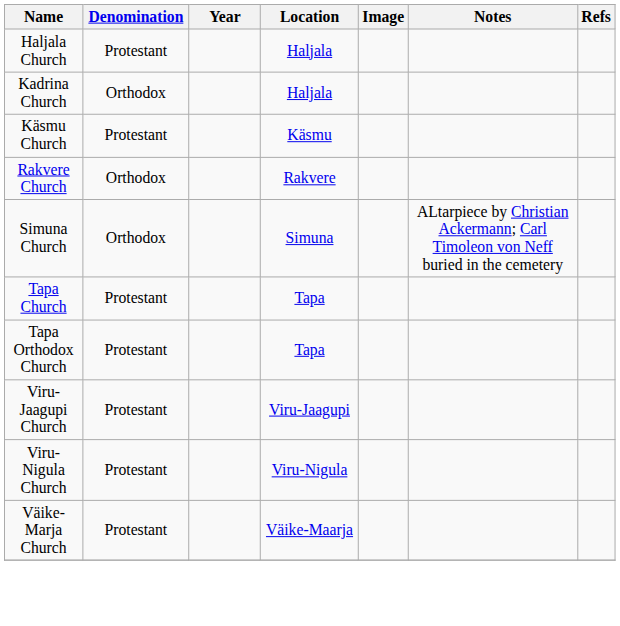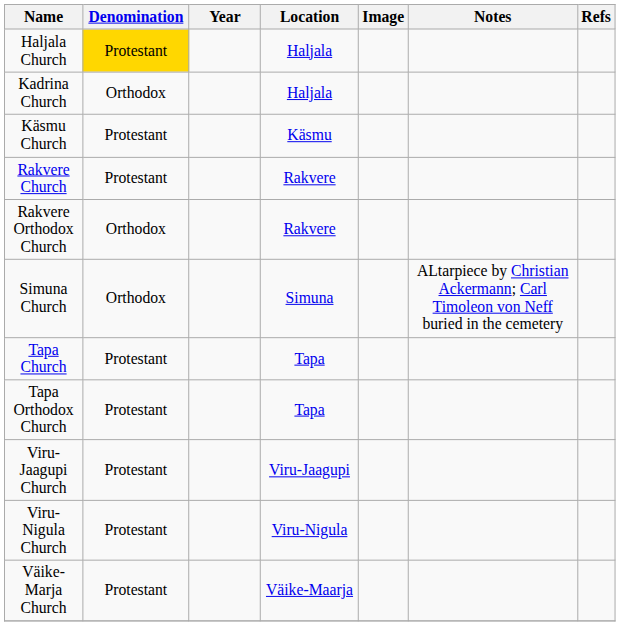Haljala Church | Denomination: no background -> gold background
Rakvere Church | Denomination: Orthodox -> Protestant
+ row: Rakvere Orthodox Church | Orthodox | Rakvere
